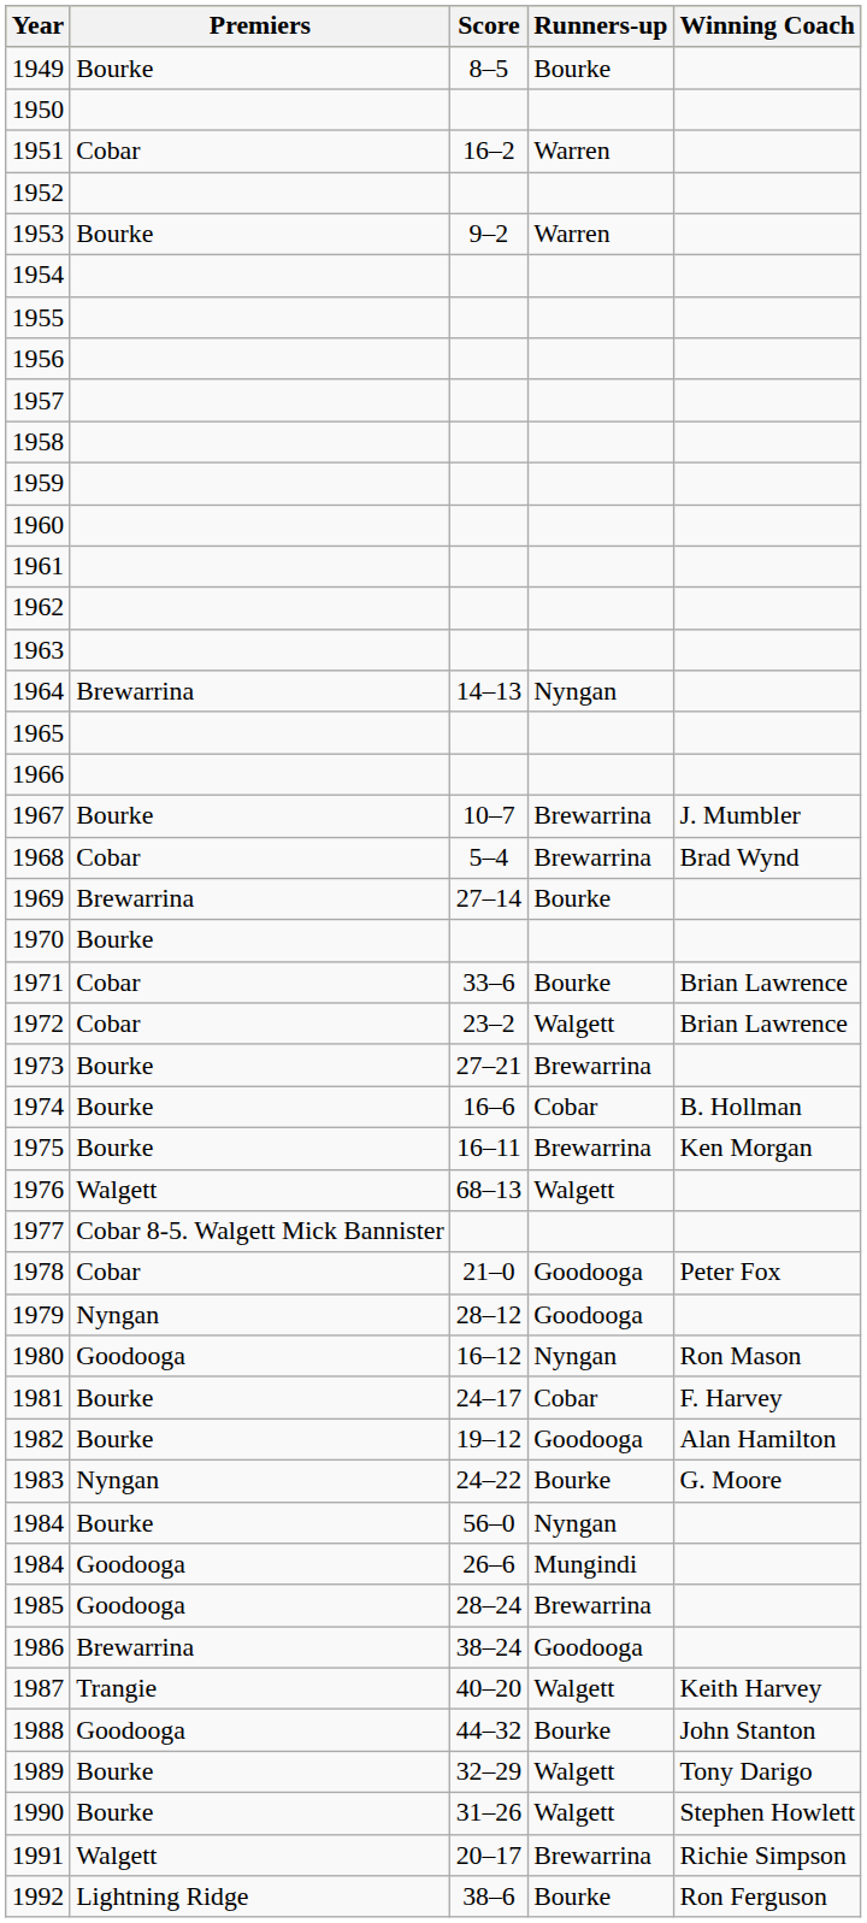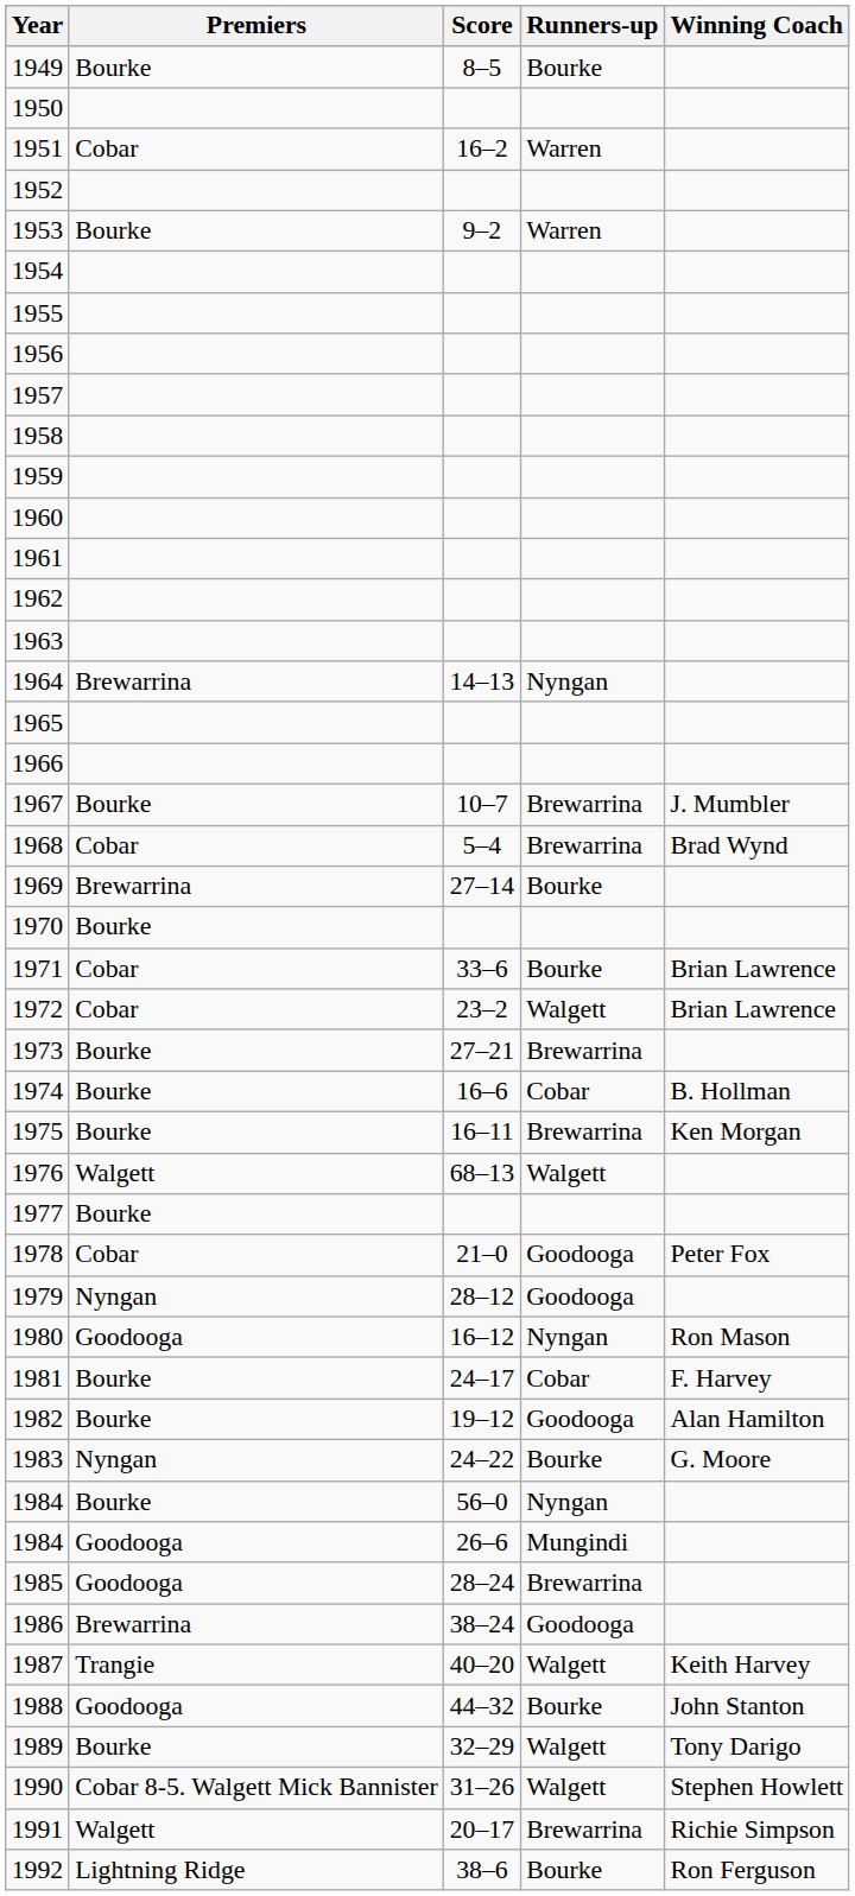1977 | Premiers: Cobar 8-5. Walgett Mick Bannister -> Bourke
1990 | Premiers: Bourke -> Cobar 8-5. Walgett Mick Bannister
